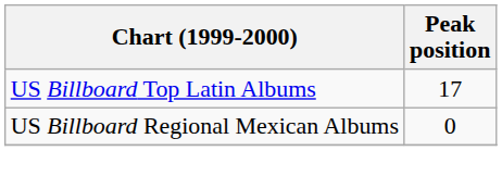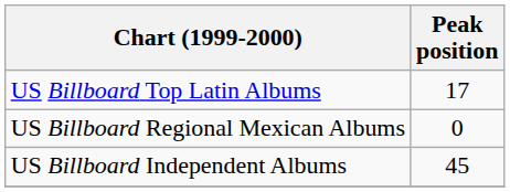+ row: US Billboard Independent Albums | 45
